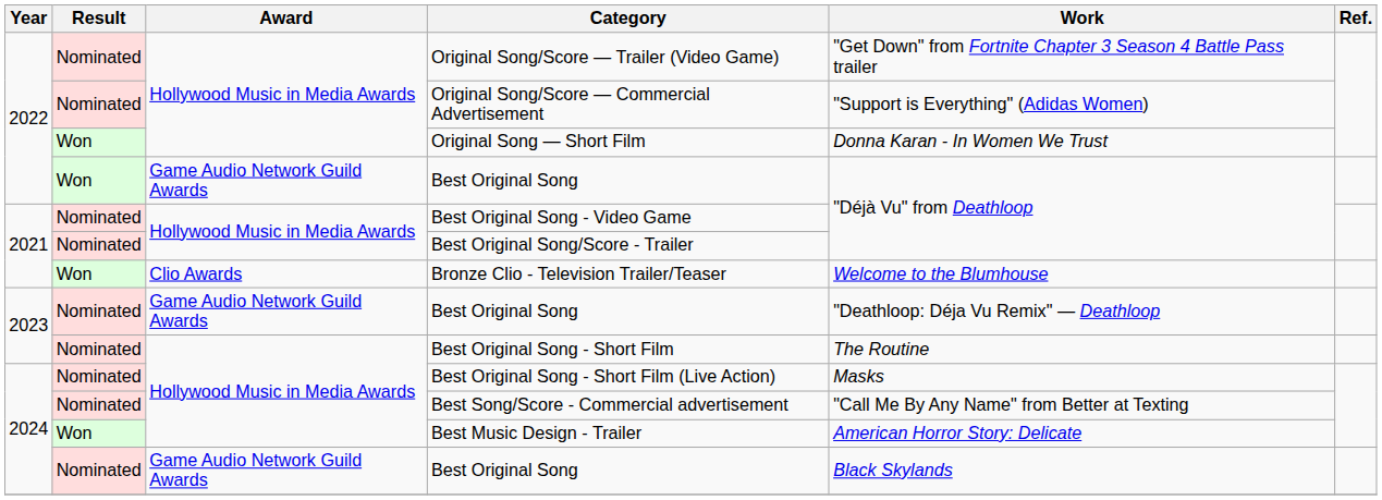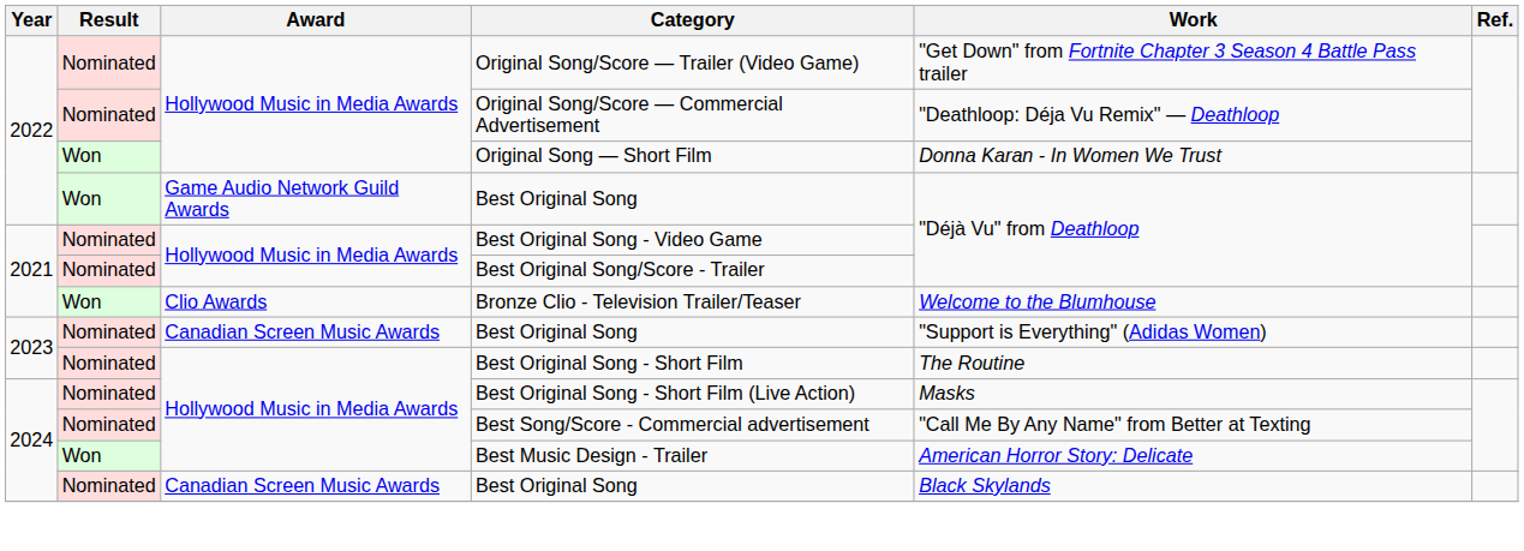Original Song/Score — Commercial Advertisement | Work: "Support is Everything" (Adidas Women) -> "Deathloop: Déja Vu Remix" — Deathloop
2023 / Best Original Song | Award: Game Audio Network Guild Awards -> Canadian Screen Music Awards
2023 / Best Original Song | Work: "Deathloop: Déja Vu Remix" — Deathloop -> "Support is Everything" (Adidas Women)
2024 / Best Original Song | Award: Game Audio Network Guild Awards -> Canadian Screen Music Awards
